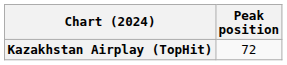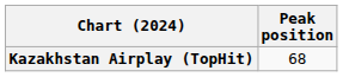Kazakhstan Airplay (TopHit) | Peak position: 72 -> 68
